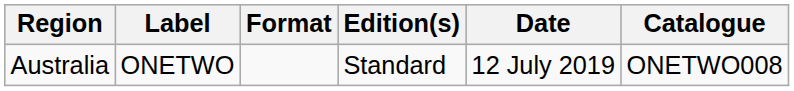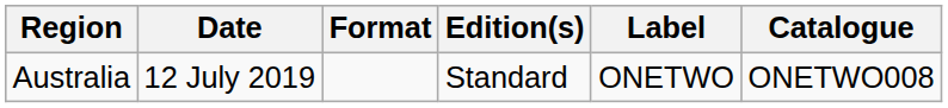columns swapped: Date <-> Label
